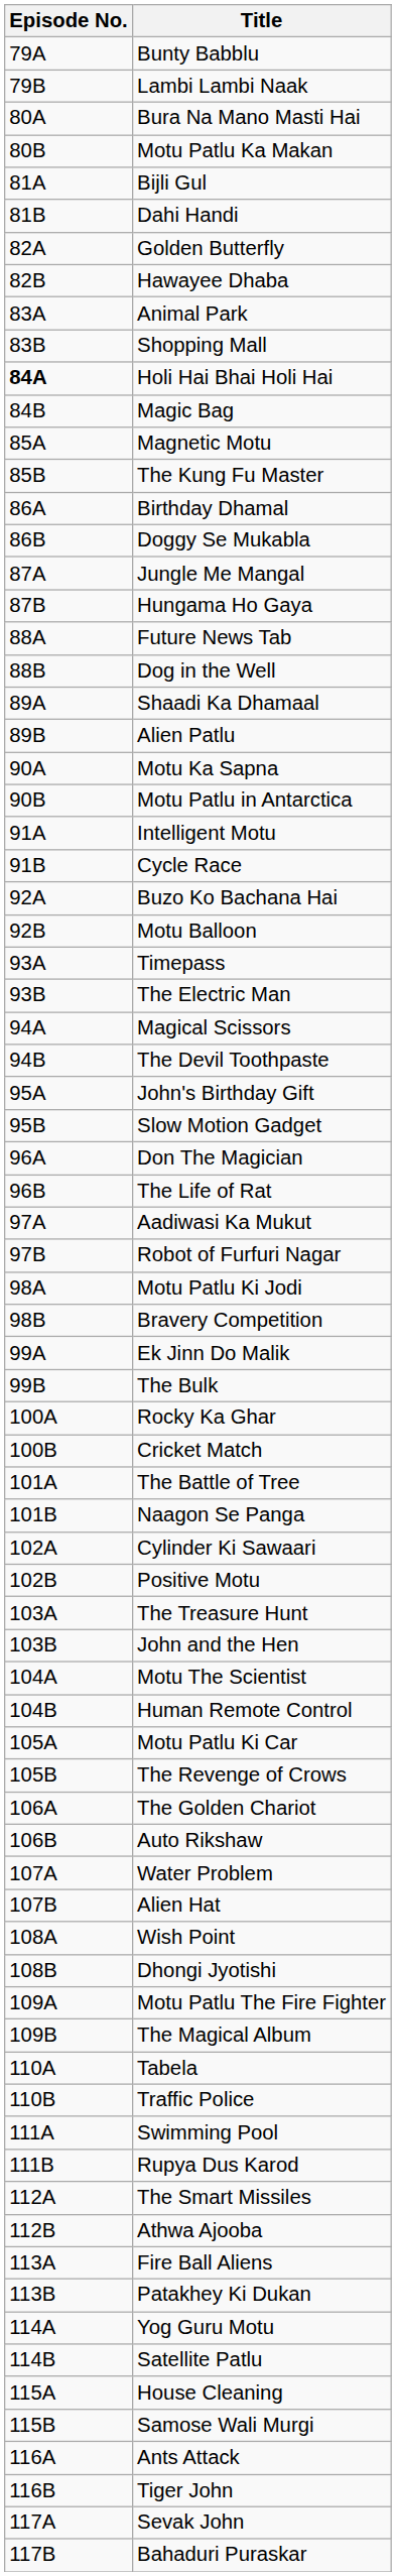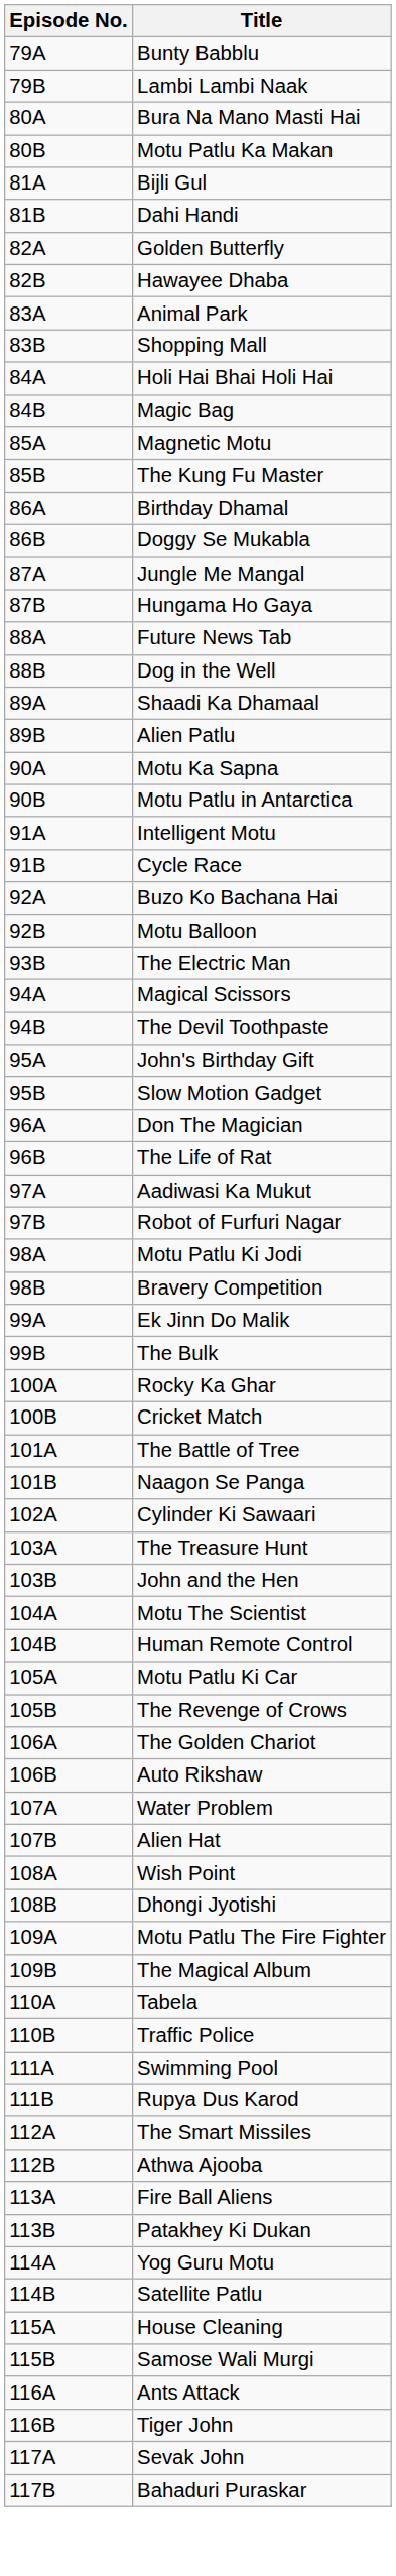Holi Hai Bhai Holi Hai | Episode No.: bold -> normal
- row: 93A | Timepass
- row: 102B | Positive Motu
